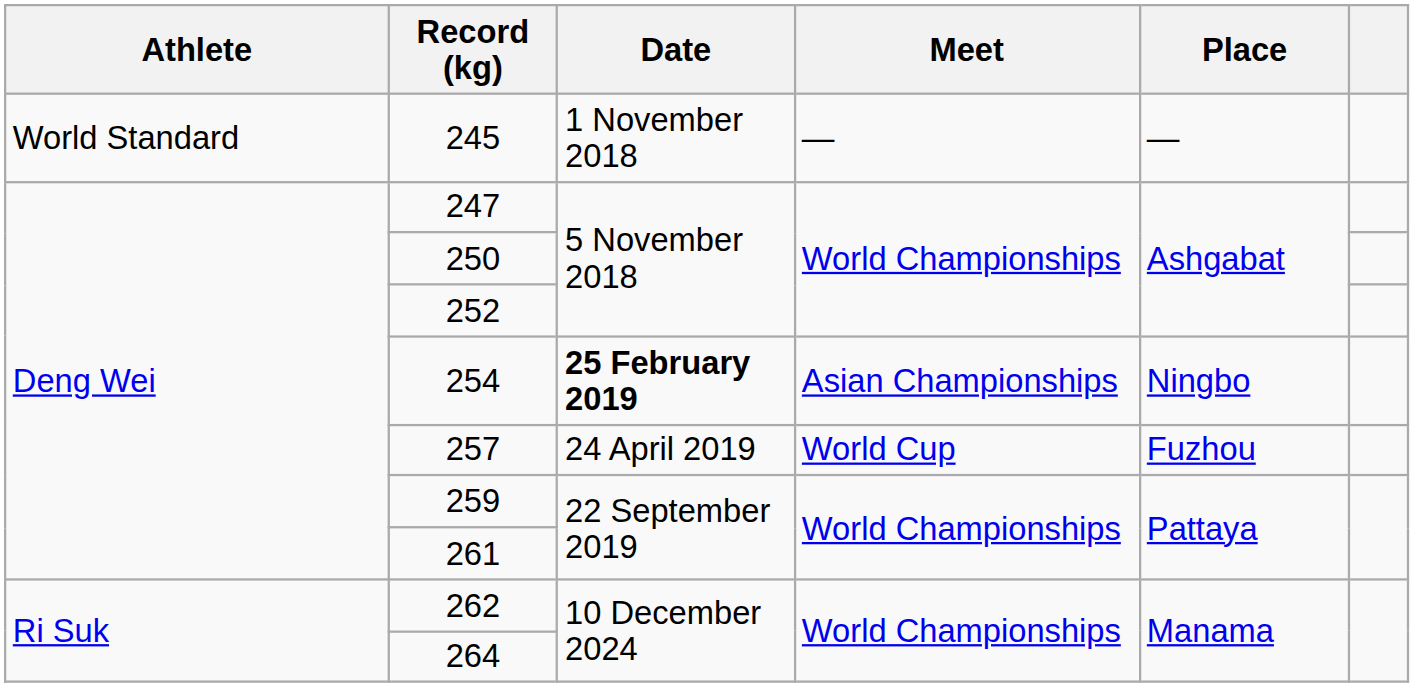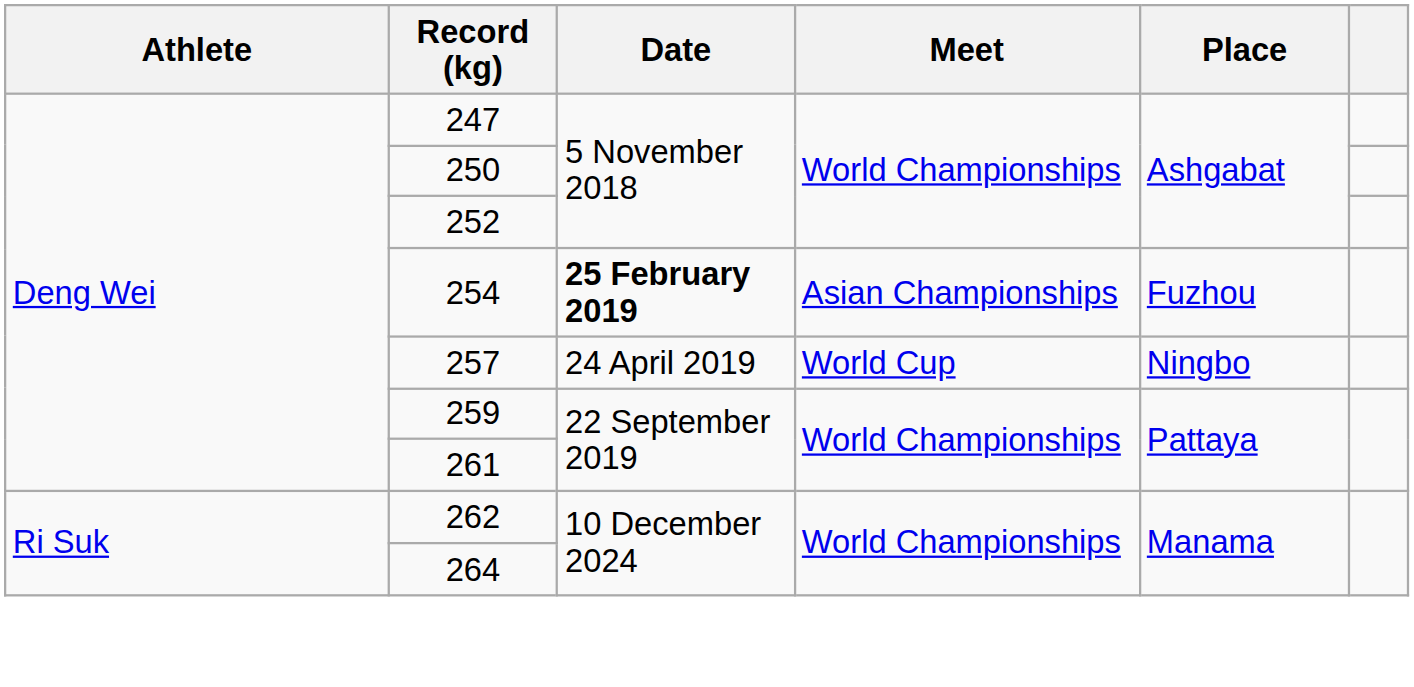- row: World Standard | 245 | 1 November 2018 | — | —
254 | Place: Ningbo -> Fuzhou
257 | Place: Fuzhou -> Ningbo
